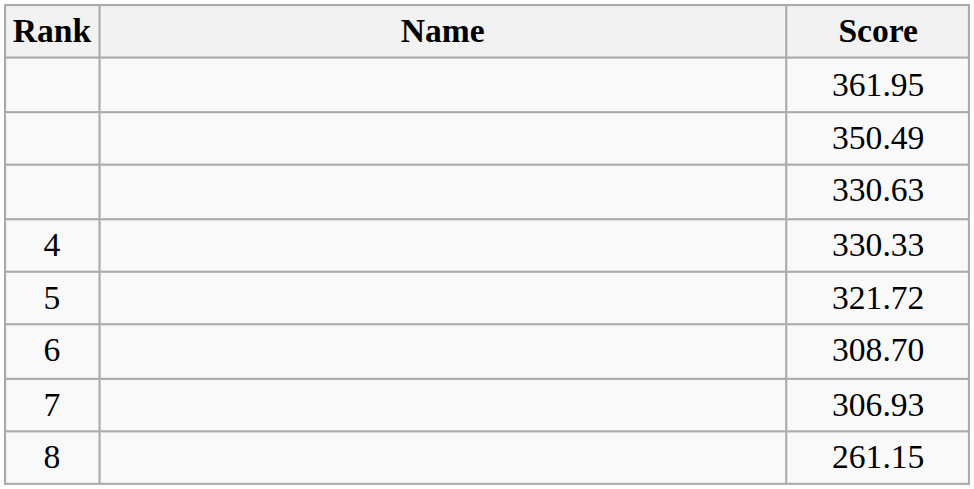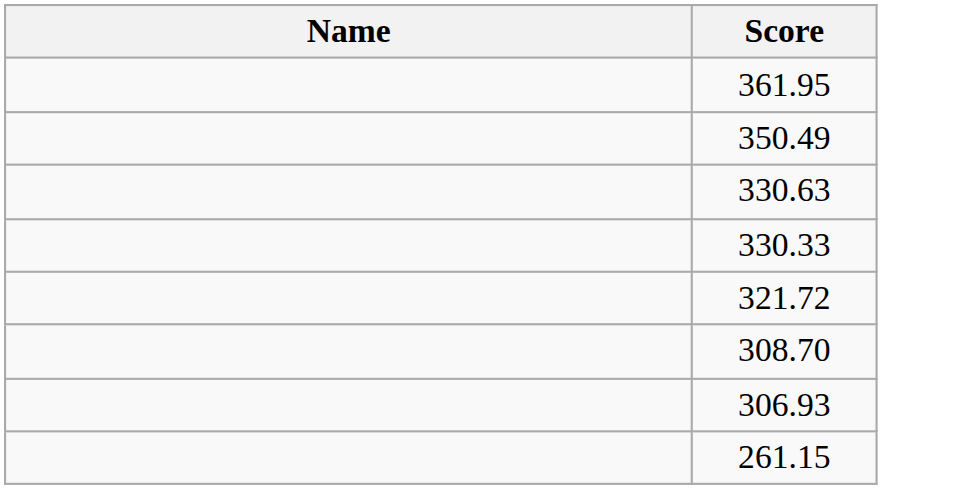- column: Rank | 4 | 5 | 6 | 7 | 8
